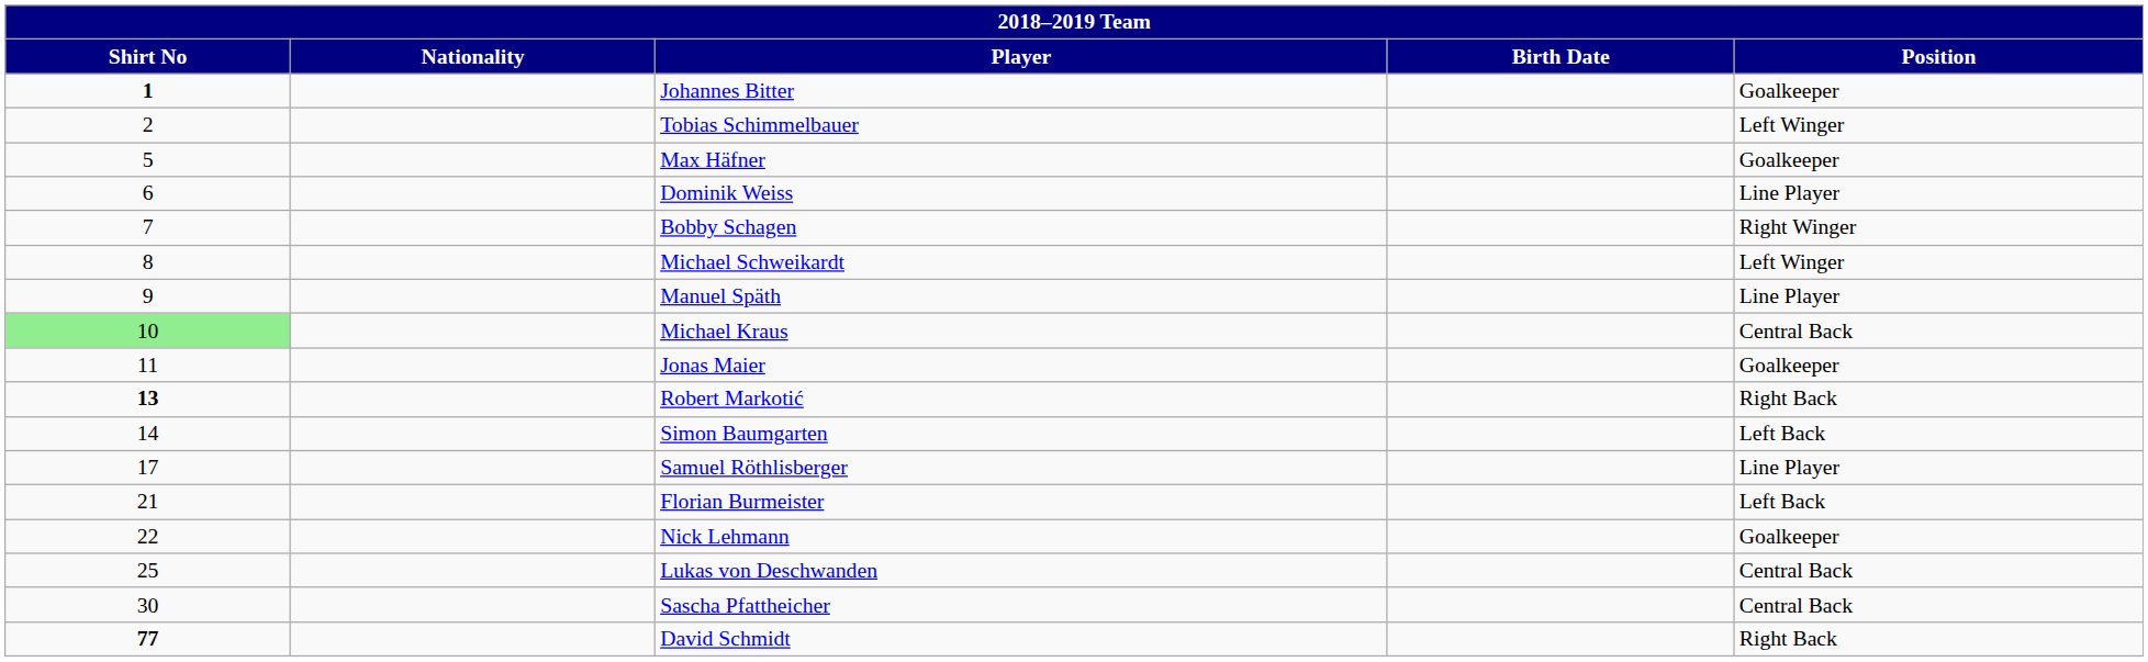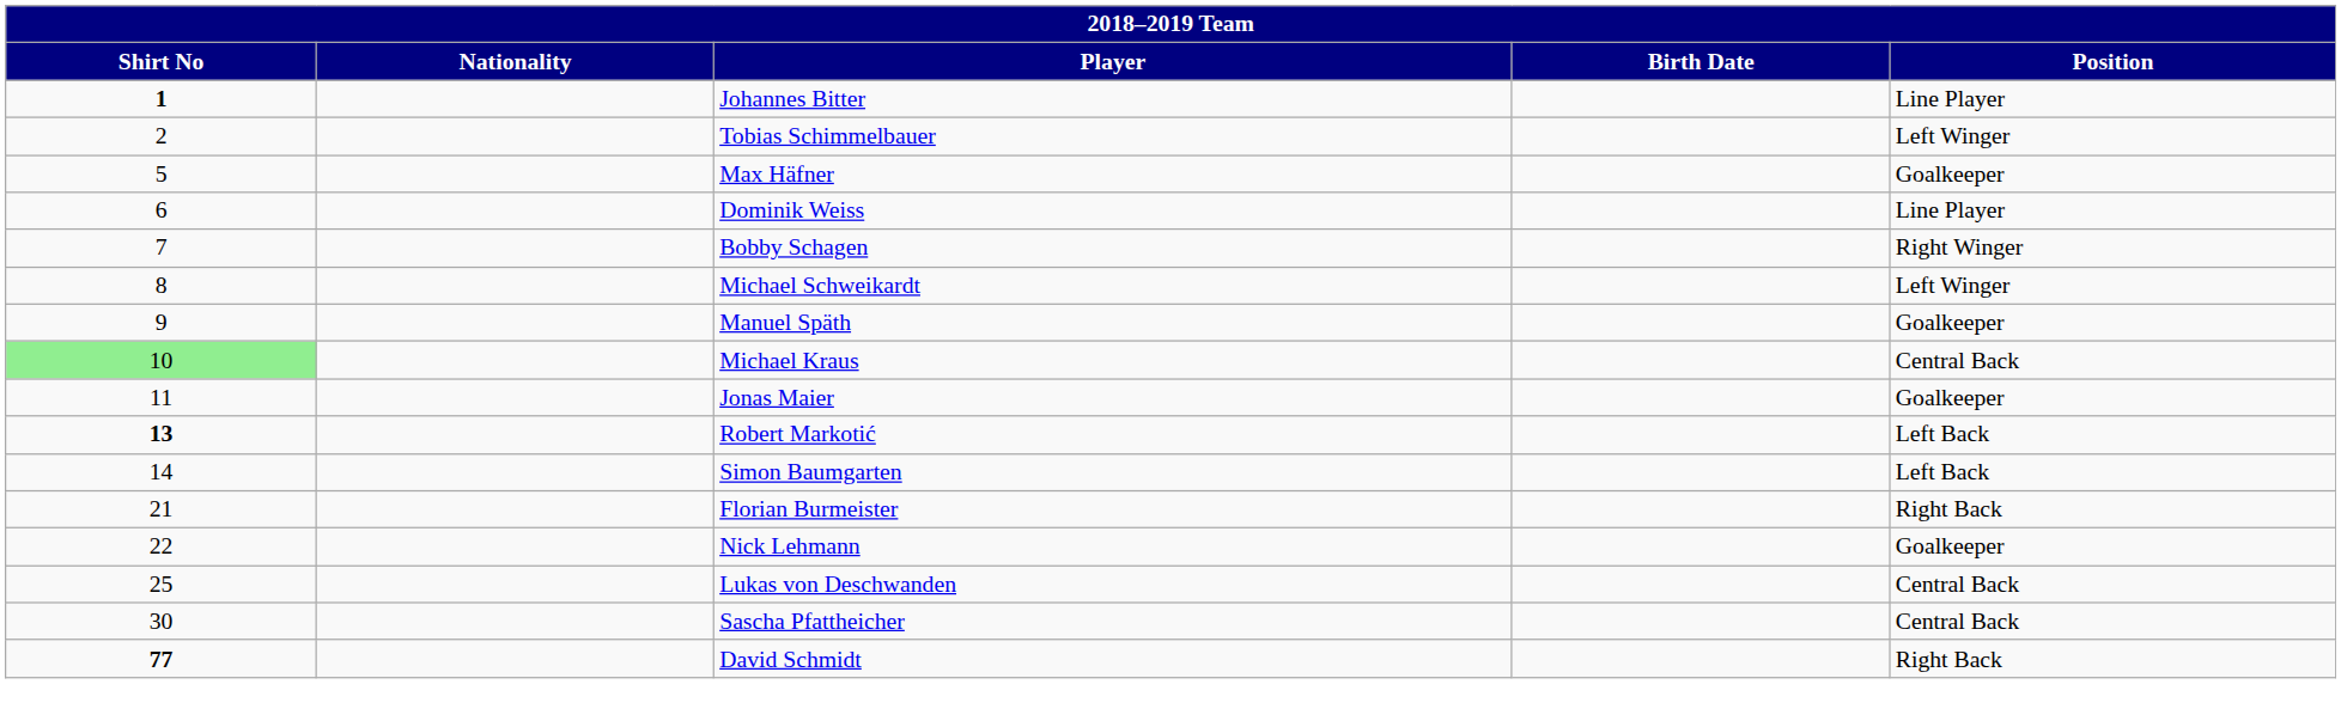Johannes Bitter | Position: Goalkeeper -> Line Player
Manuel Späth | Position: Line Player -> Goalkeeper
Robert Markotić | Position: Right Back -> Left Back
- row: 17 | Samuel Röthlisberger | Line Player
Florian Burmeister | Position: Left Back -> Right Back
